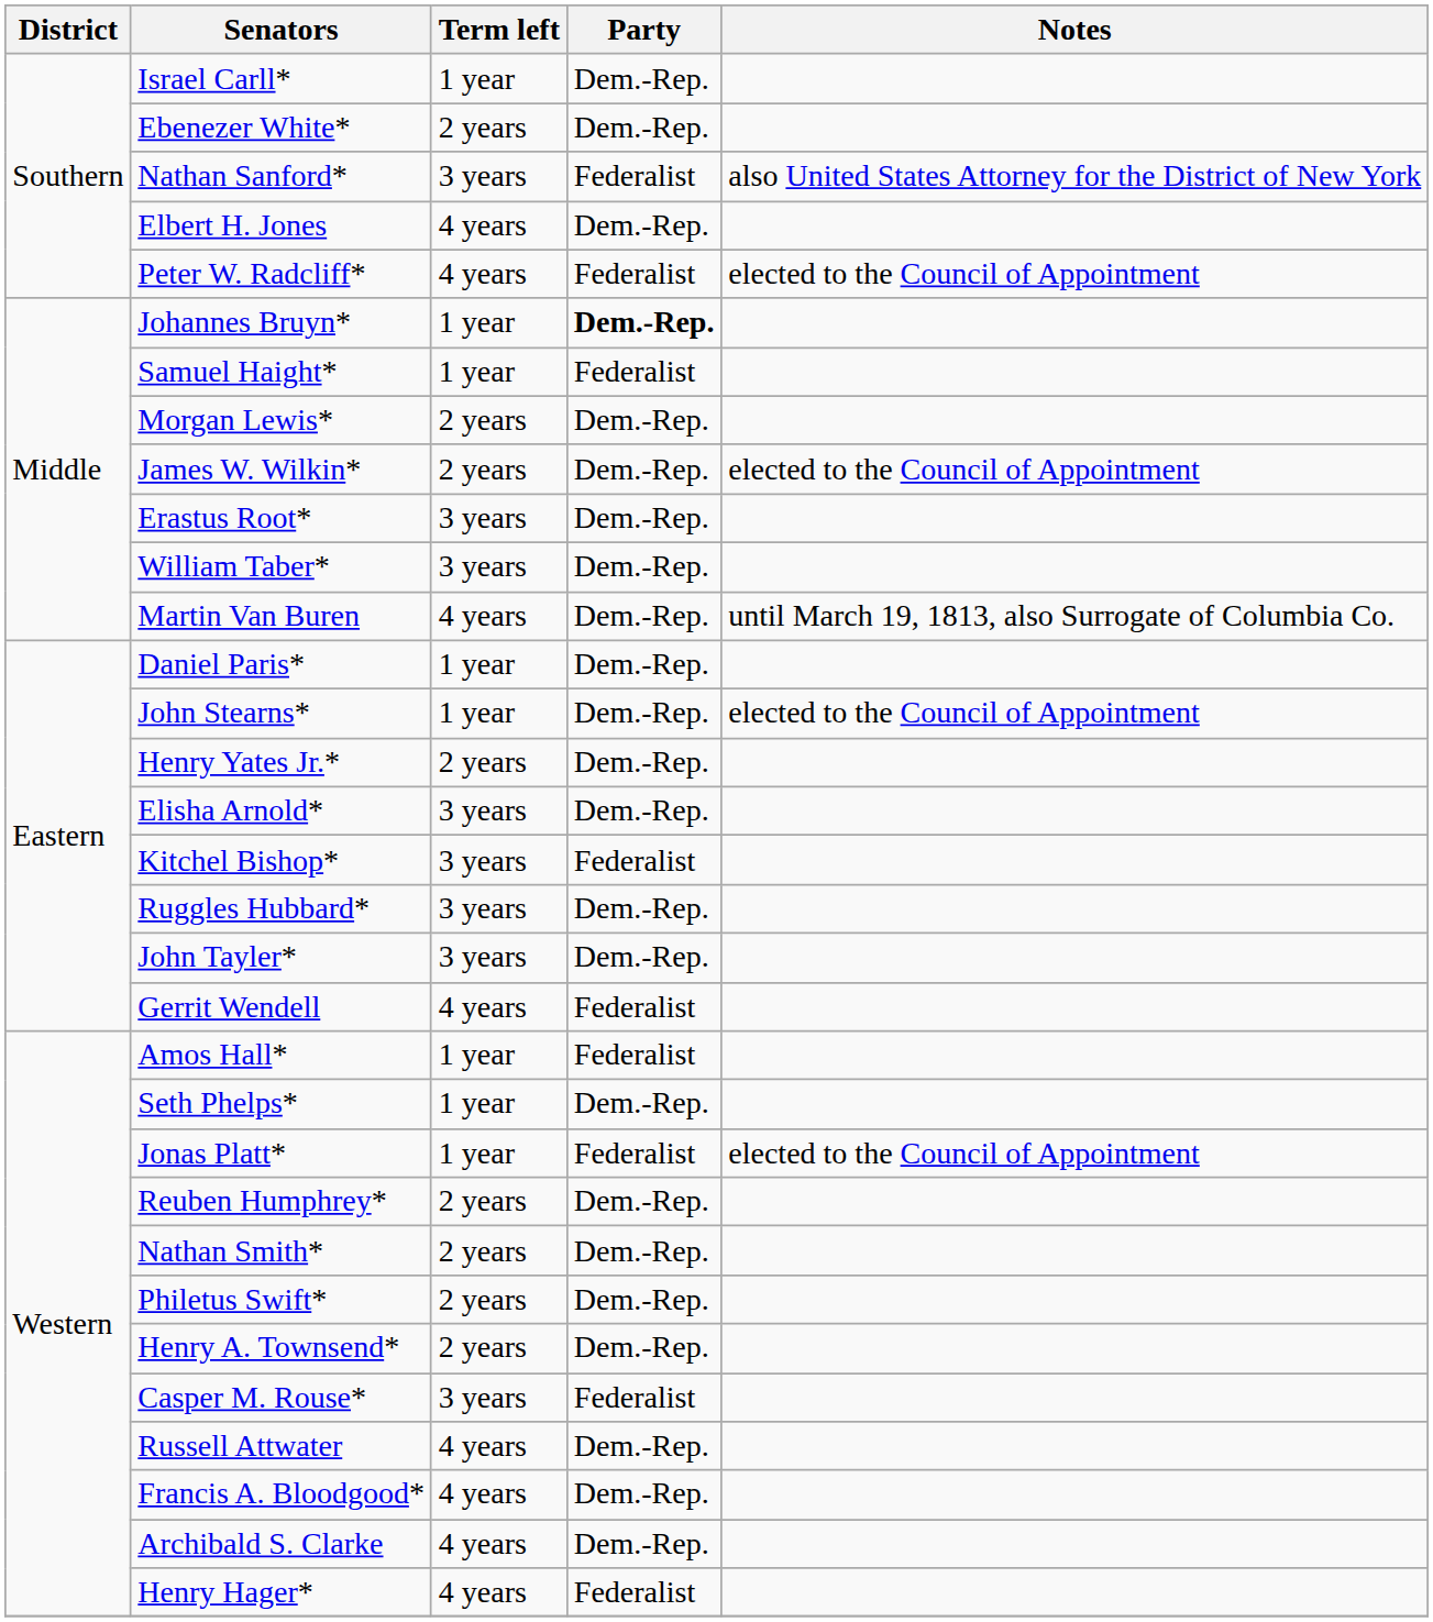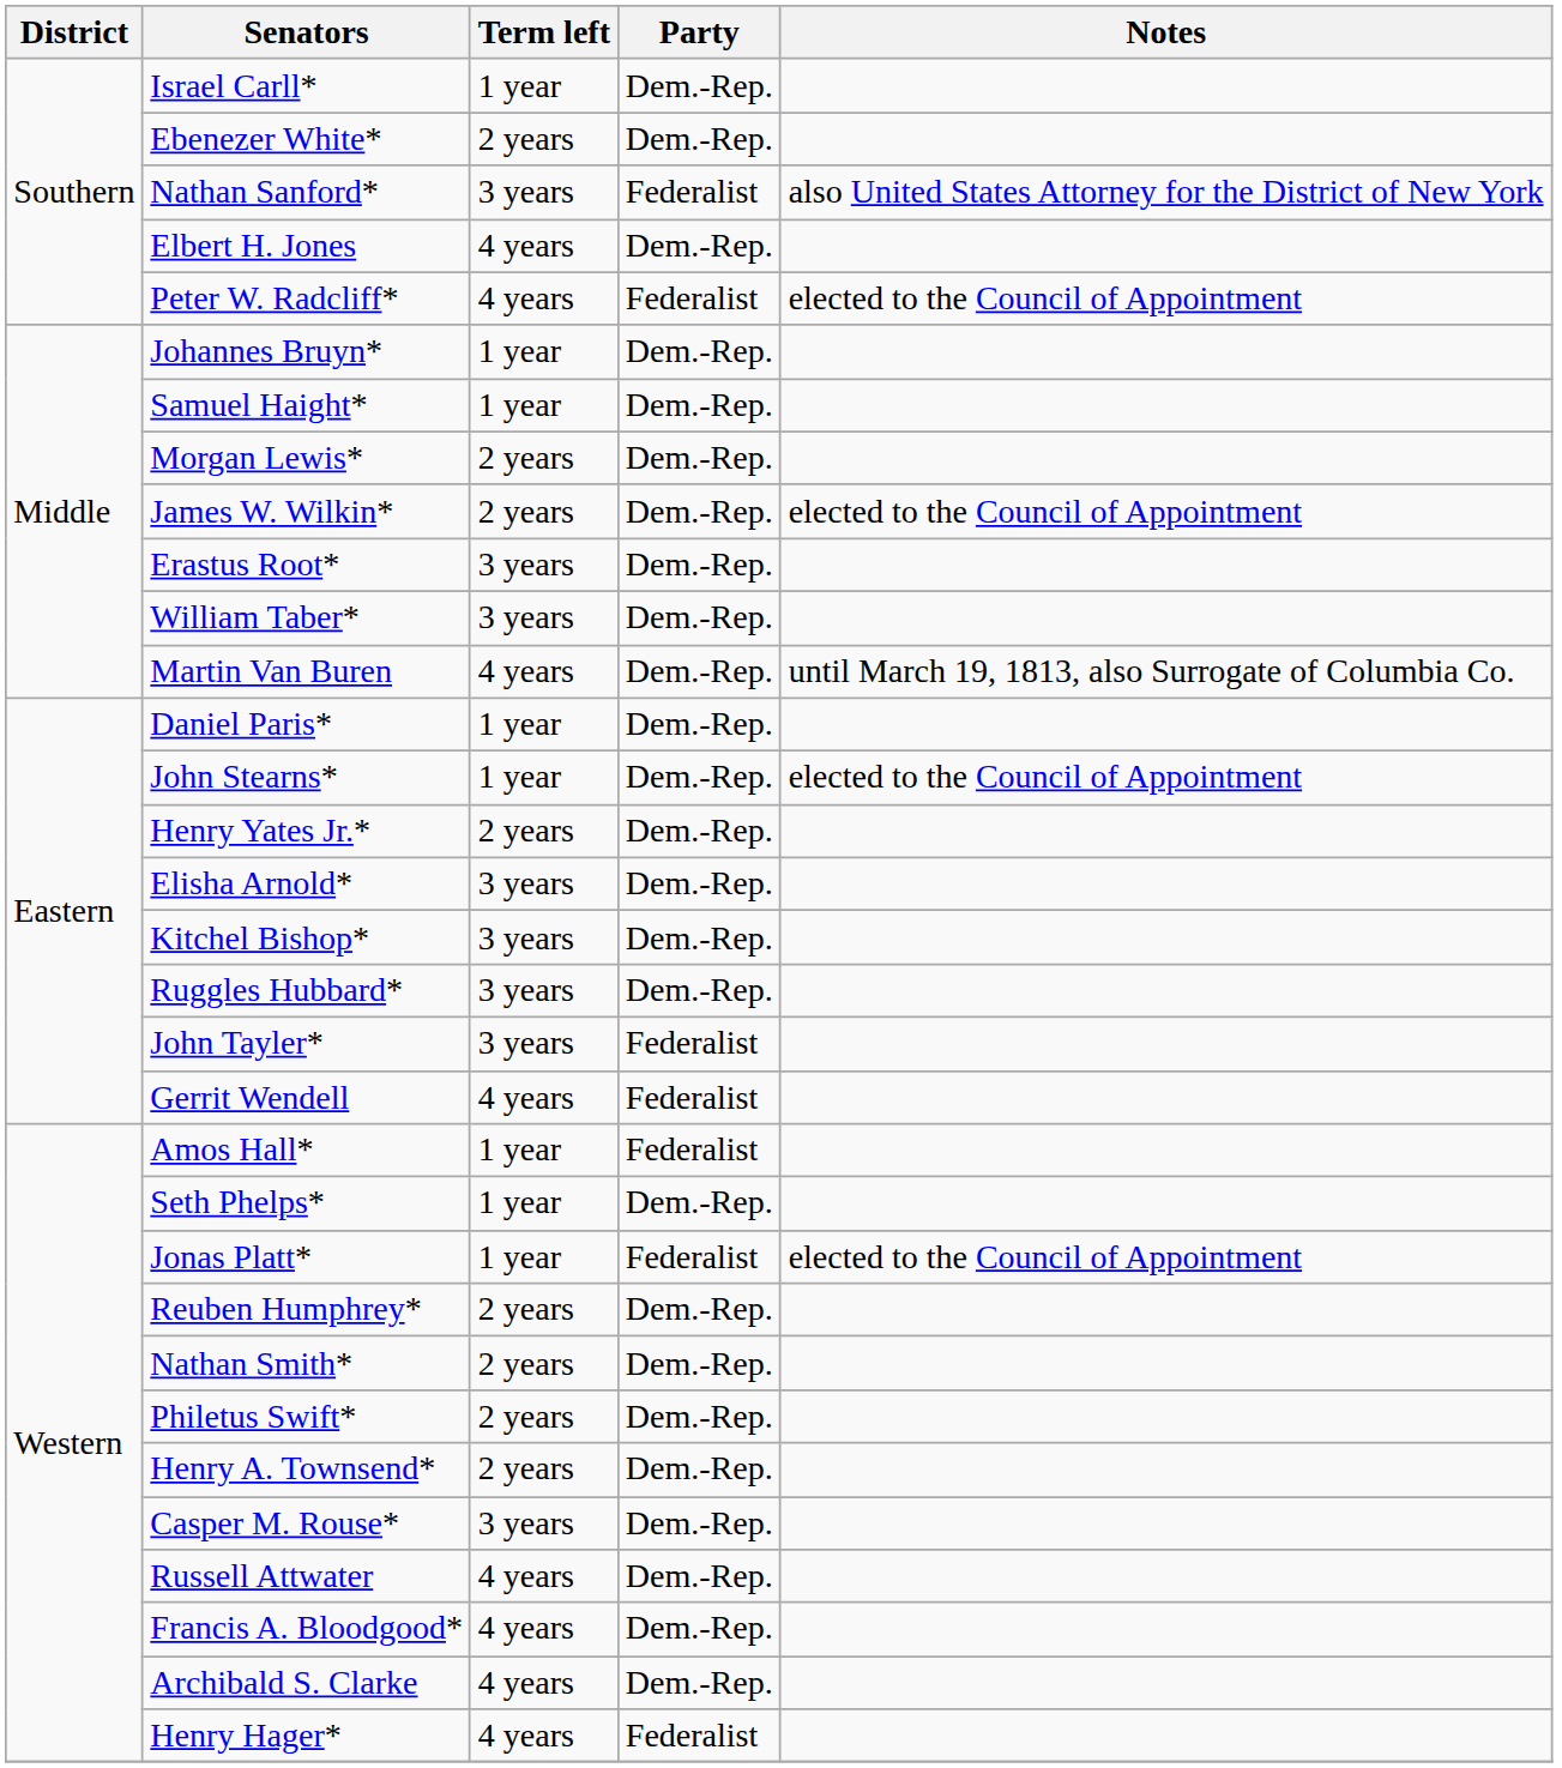Johannes Bruyn* | Party: bold -> normal
Samuel Haight* | Party: Federalist -> Dem.-Rep.
Kitchel Bishop* | Party: Federalist -> Dem.-Rep.
John Tayler* | Party: Dem.-Rep. -> Federalist
Casper M. Rouse* | Party: Federalist -> Dem.-Rep.
